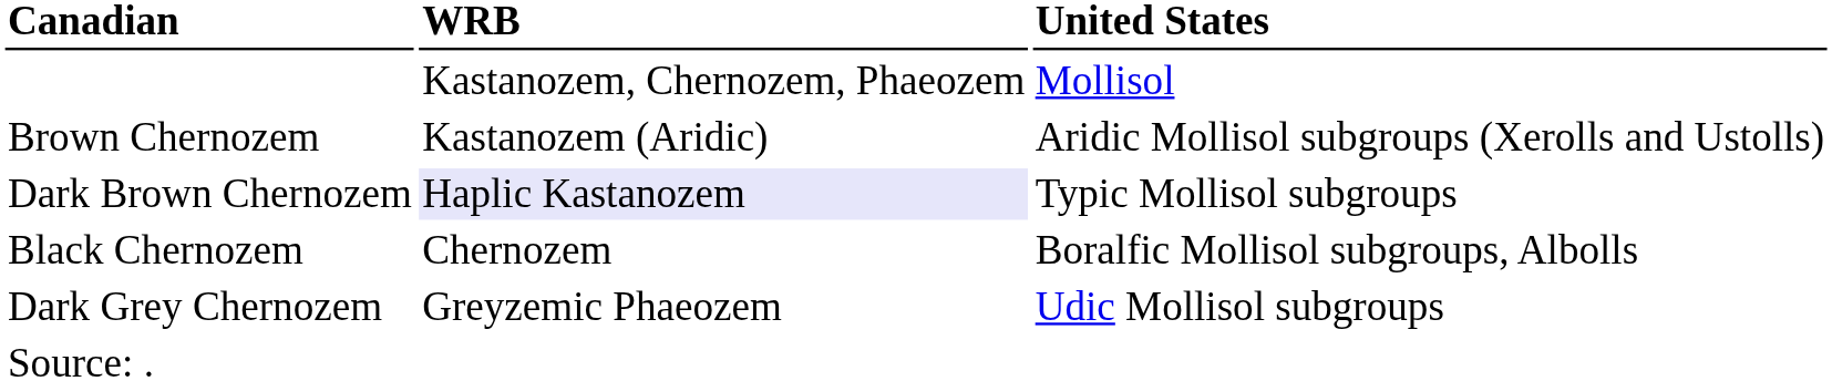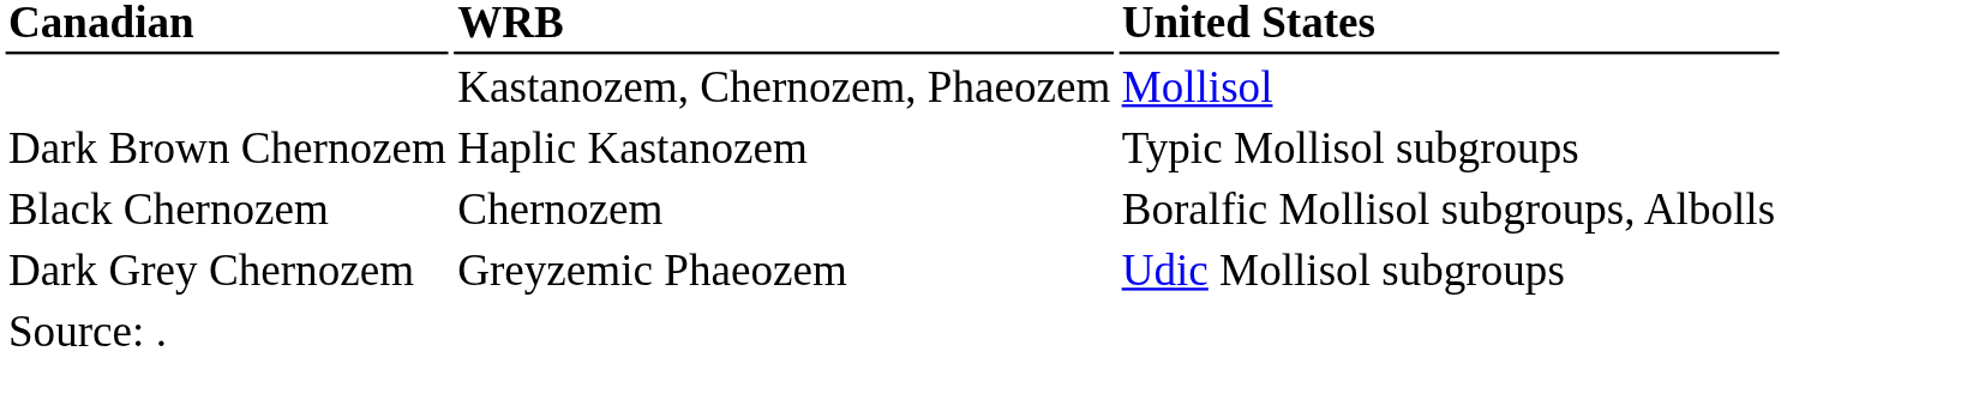- row: Brown Chernozem | Kastanozem (Aridic) | Aridic Mollisol subgroups (Xerolls and Ustolls)
Dark Brown Chernozem | WRB: lavender background -> no background
